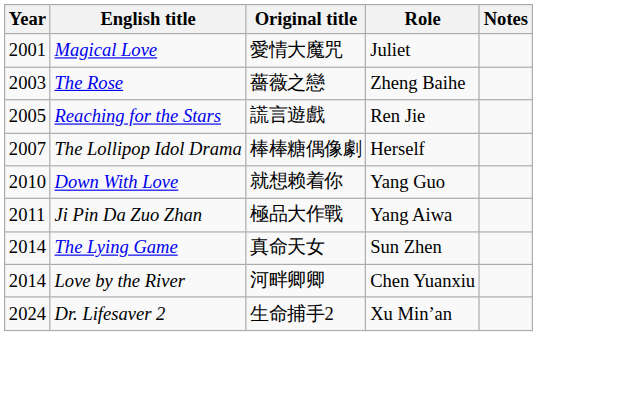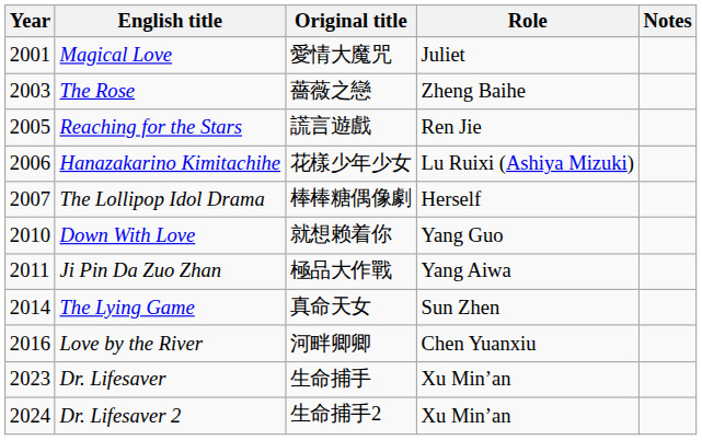+ row: 2006 | Hanazakarino Kimitachihe | 花樣少年少女 | Lu Ruixi (Ashiya Mizuki)
Love by the River | Year: 2014 -> 2016
+ row: 2023 | Dr. Lifesaver | 生命捕手 | Xu Min’an
